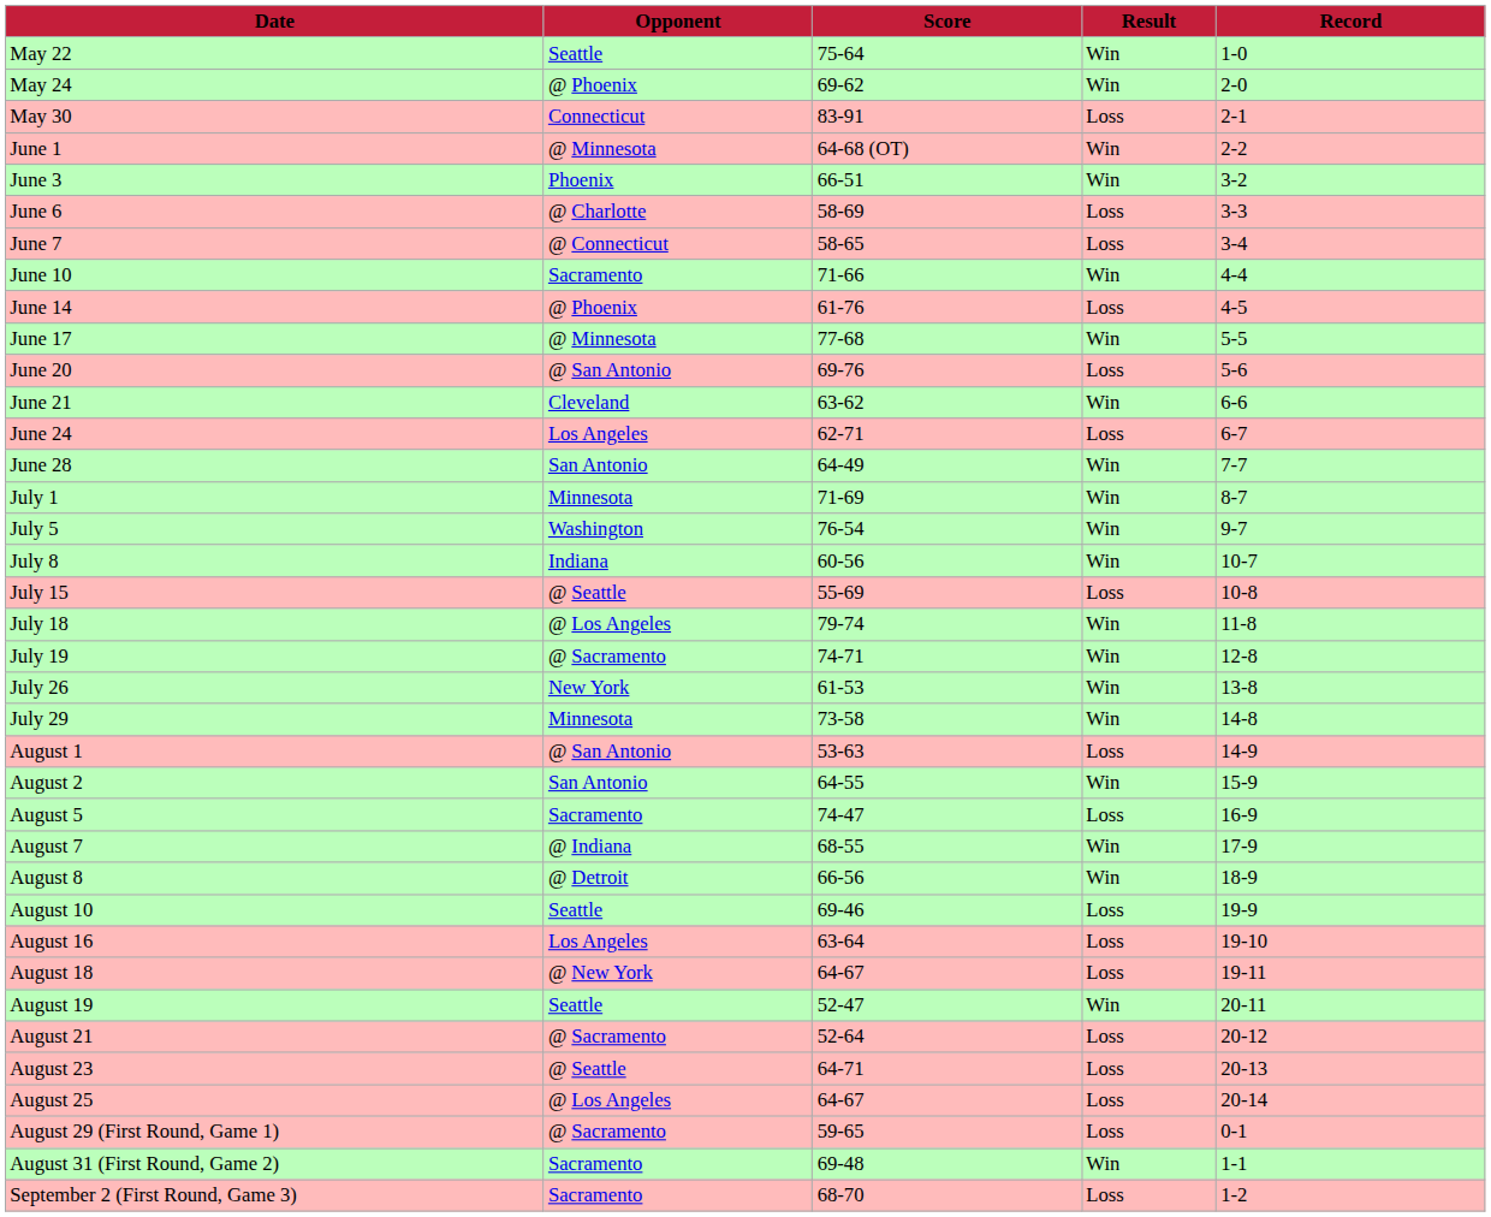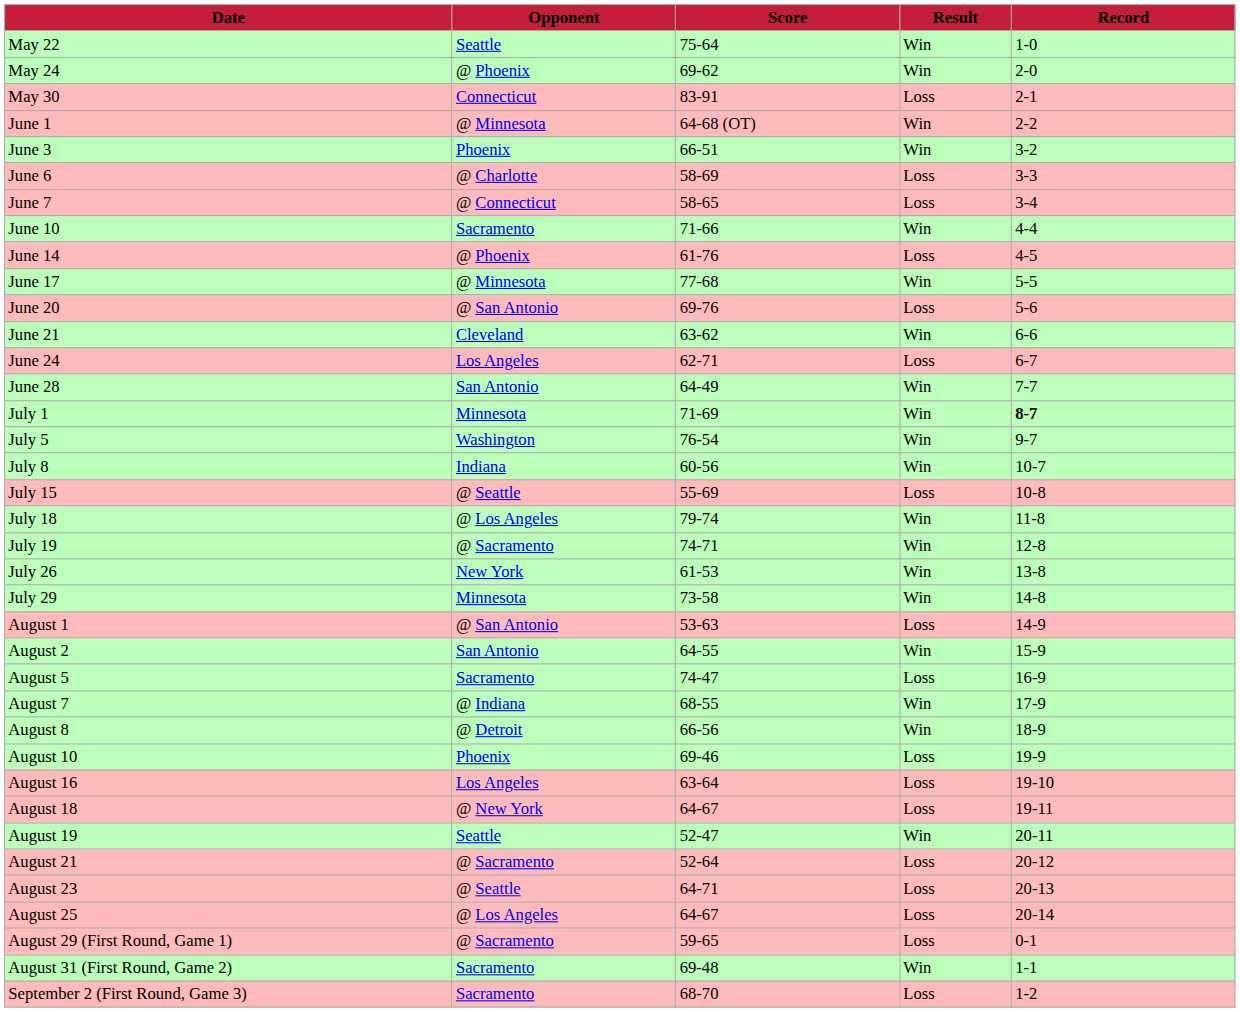July 1 | Record: normal -> bold
August 10 | Opponent: Seattle -> Phoenix
